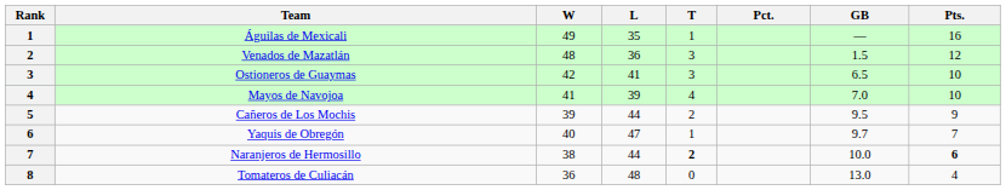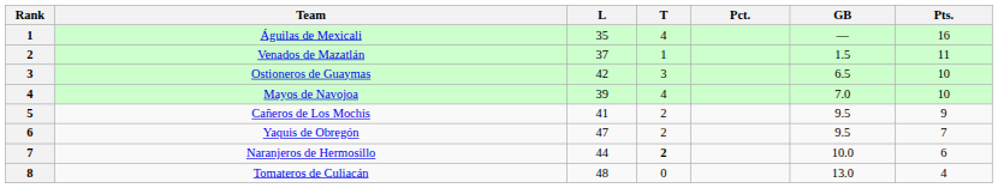- column: W | 49 | 48 | 42 | 41 | 39 | 40 | 38 | 36
Águilas de Mexicali | T: 1 -> 4
Venados de Mazatlán | L: 36 -> 37
Venados de Mazatlán | T: 3 -> 1
Venados de Mazatlán | Pts.: 12 -> 11
Ostioneros de Guaymas | L: 41 -> 42
Cañeros de Los Mochis | L: 44 -> 41
Yaquis de Obregón | T: 1 -> 2
Yaquis de Obregón | GB: 9.7 -> 9.5
Naranjeros de Hermosillo | Pts.: bold -> normal
